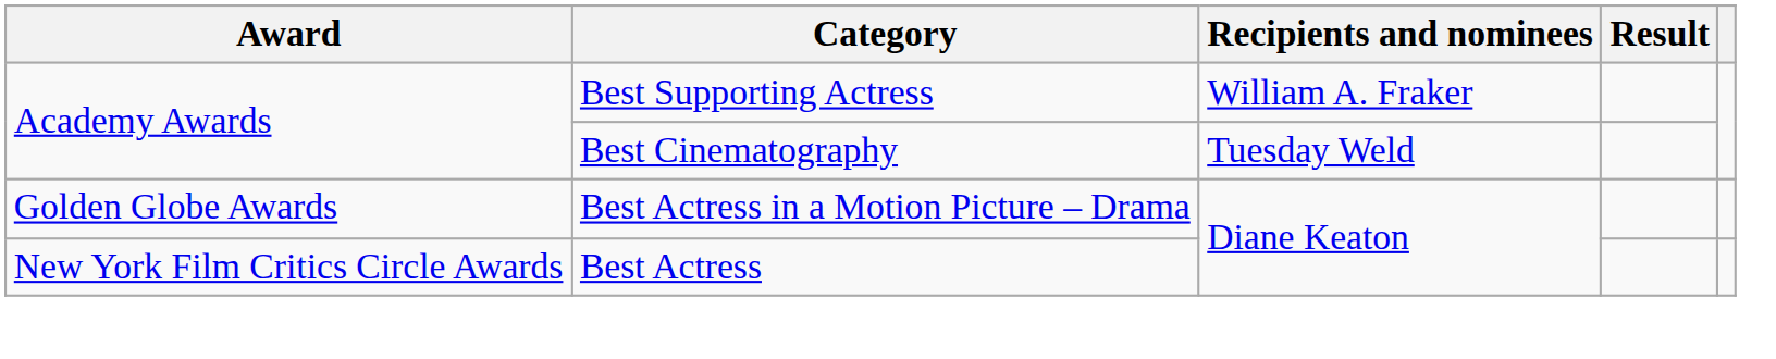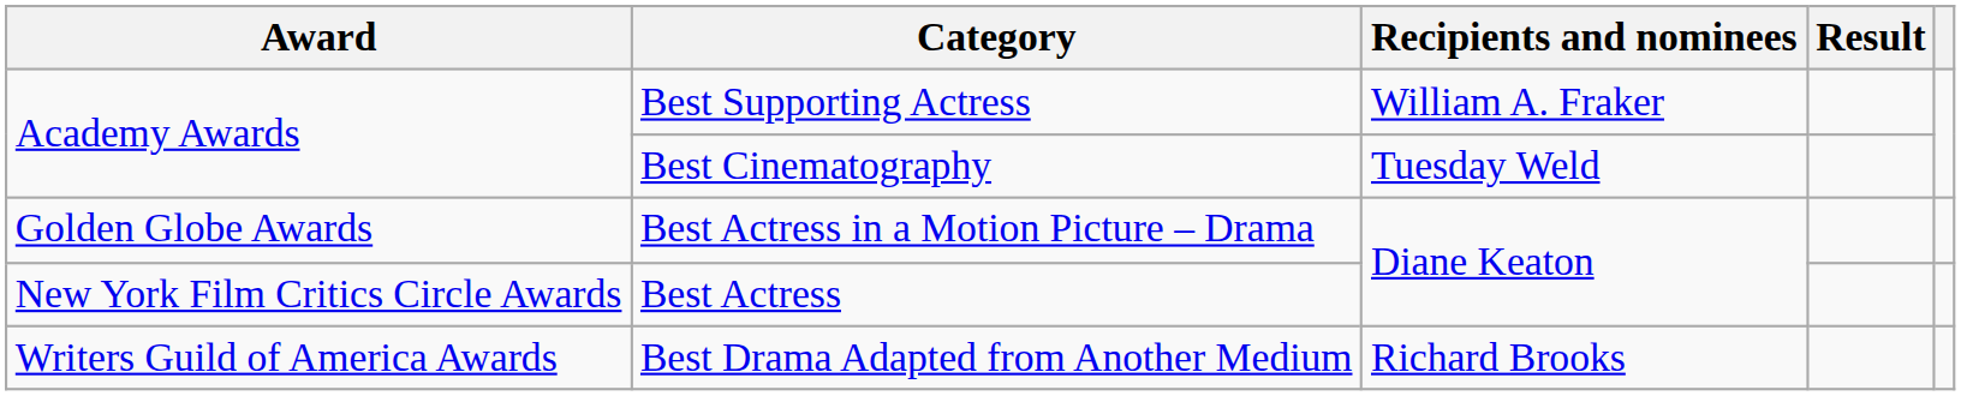+ row: Writers Guild of America Awards | Best Drama Adapted from Another Medium | Richard Brooks
